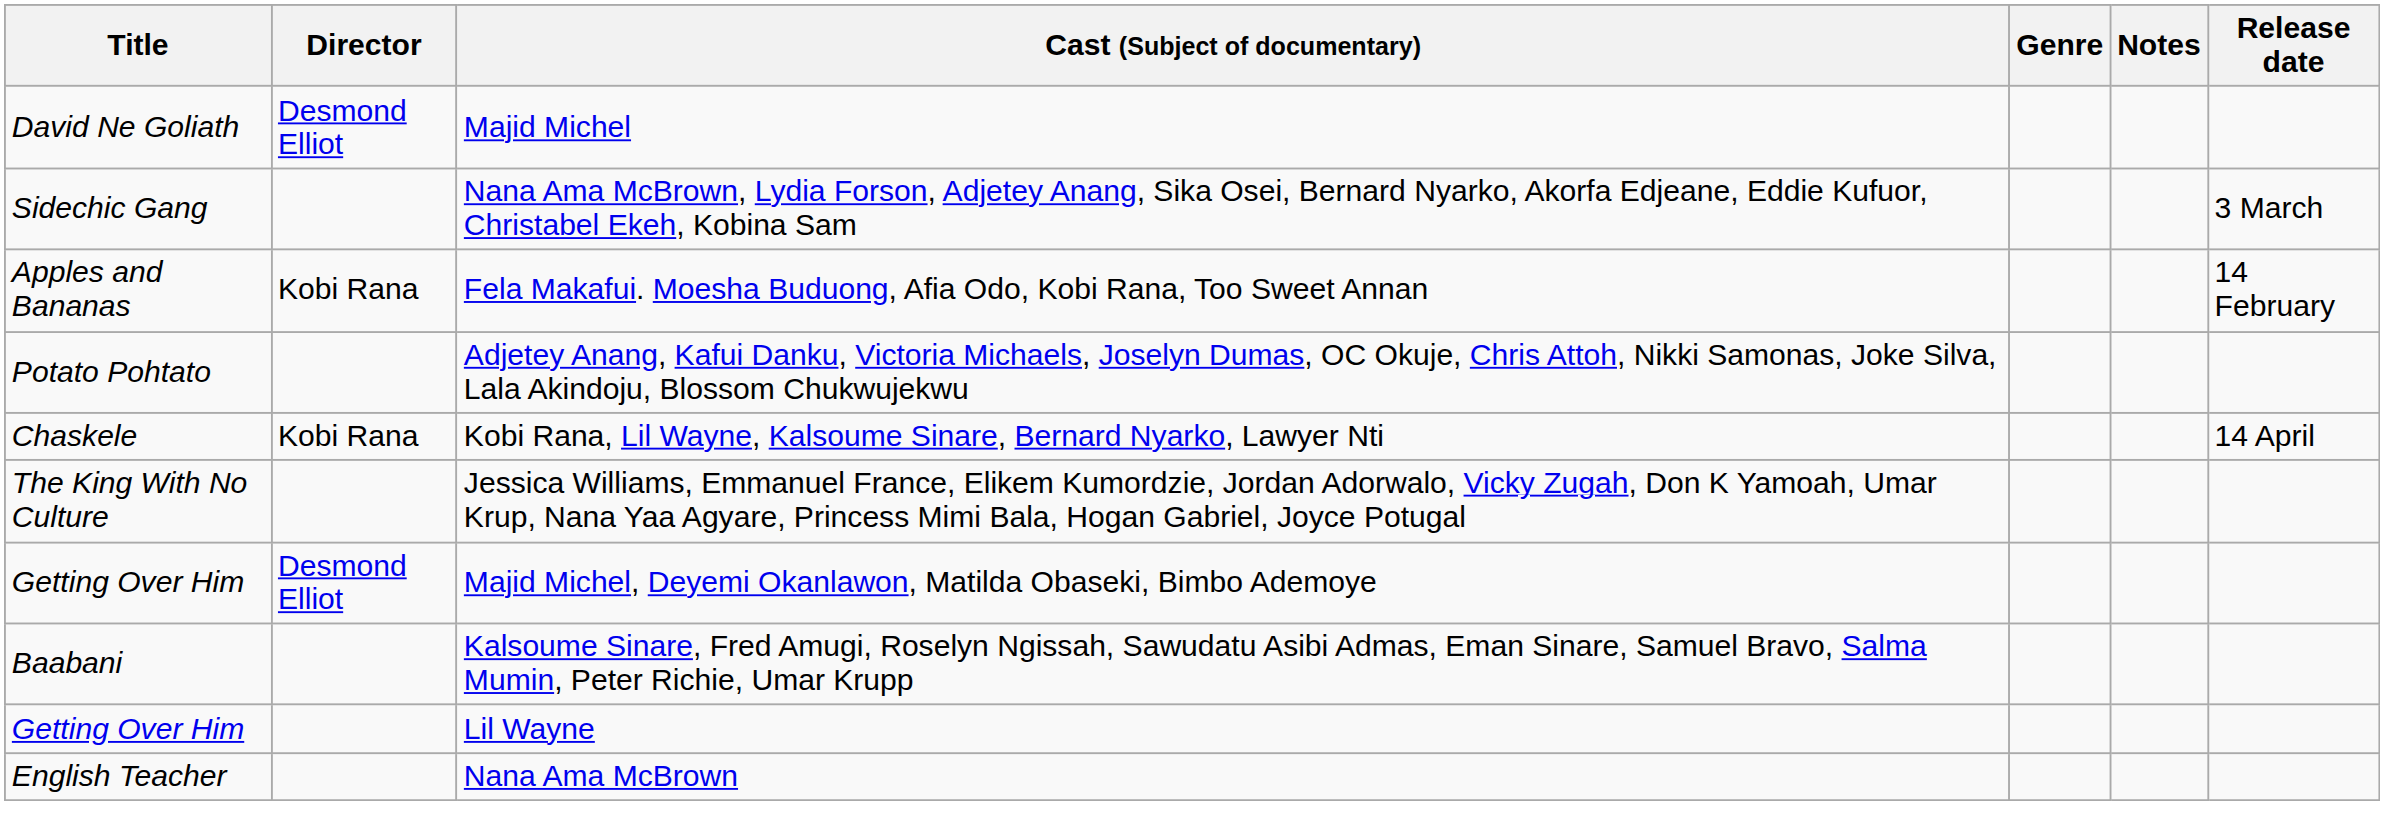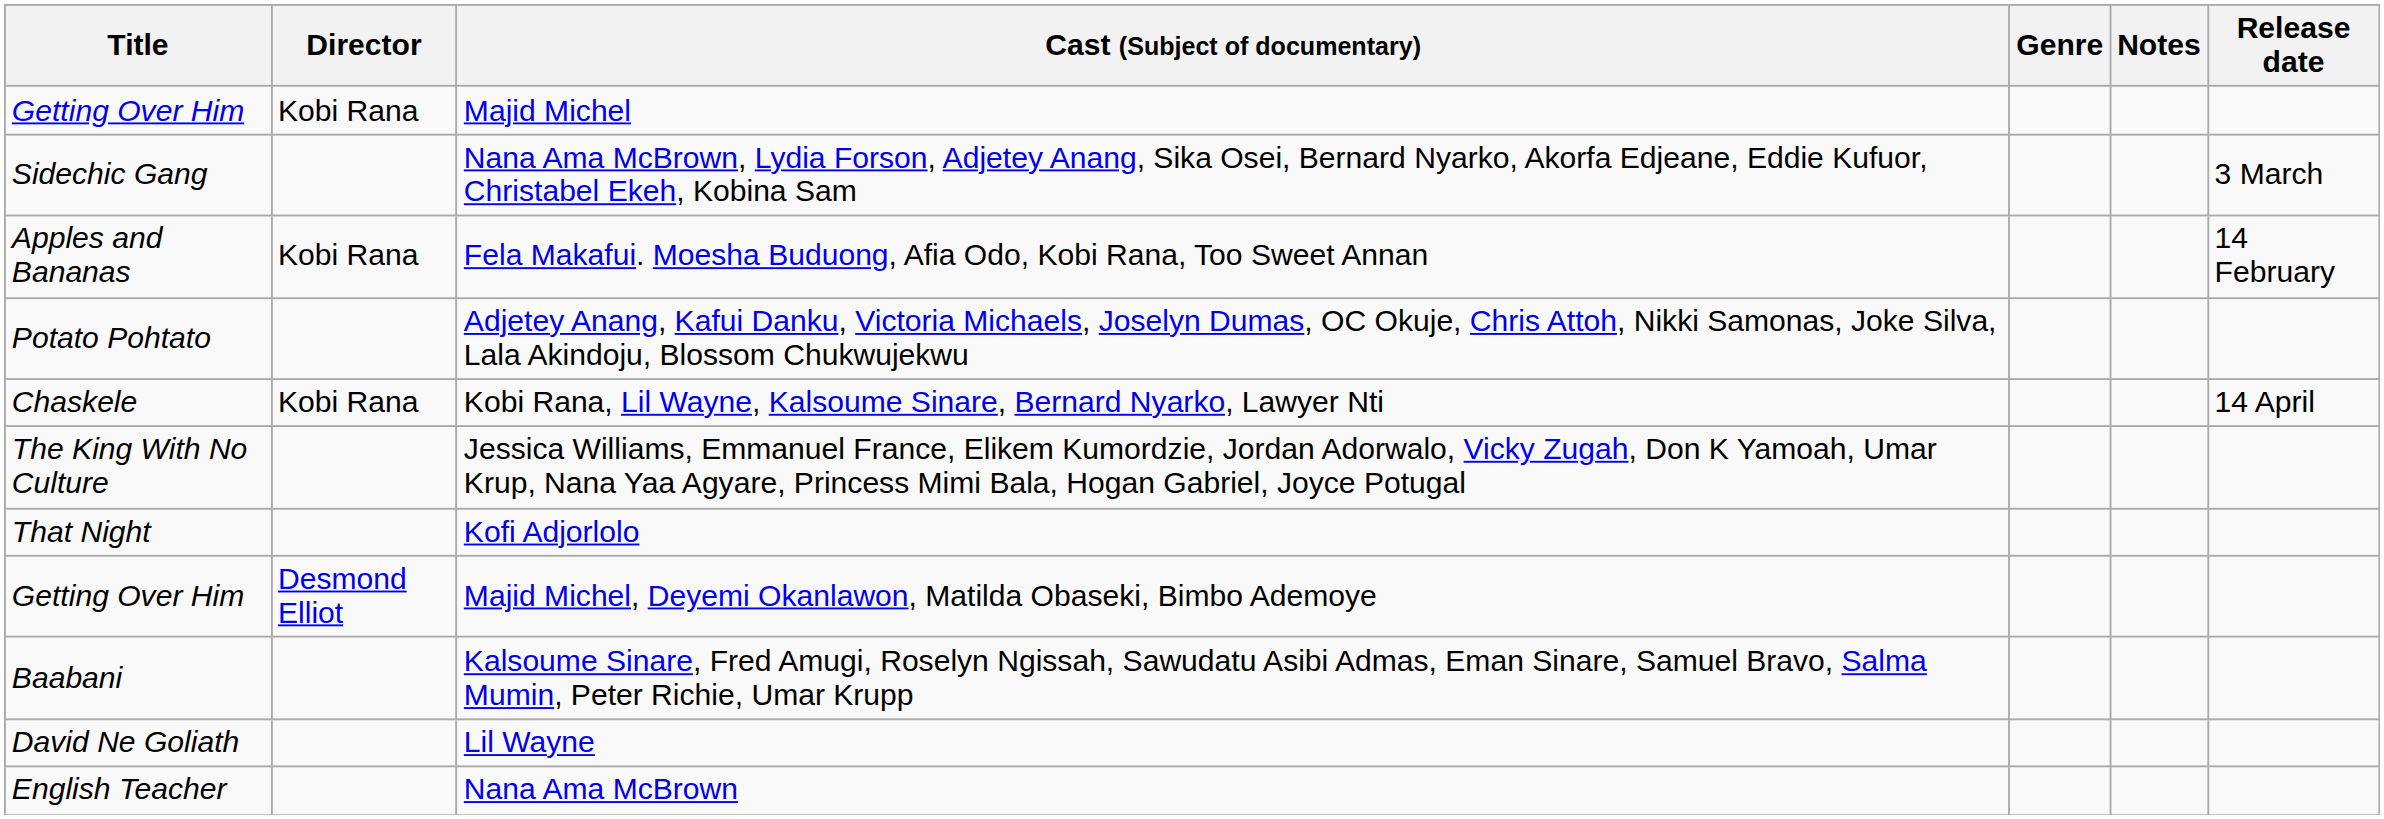Majid Michel | Title: David Ne Goliath -> Getting Over Him
Majid Michel | Director: Desmond Elliot -> Kobi Rana
+ row: That Night | Kofi Adjorlolo
Lil Wayne | Title: Getting Over Him -> David Ne Goliath
